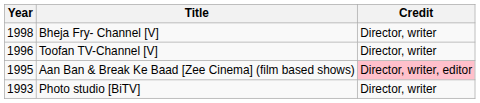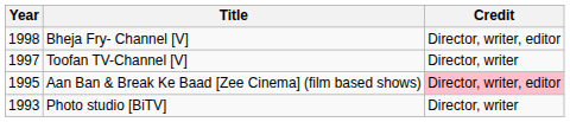Bheja Fry- Channel [V] | Credit: Director, writer -> Director, writer, editor
Toofan TV-Channel [V] | Year: 1996 -> 1997
